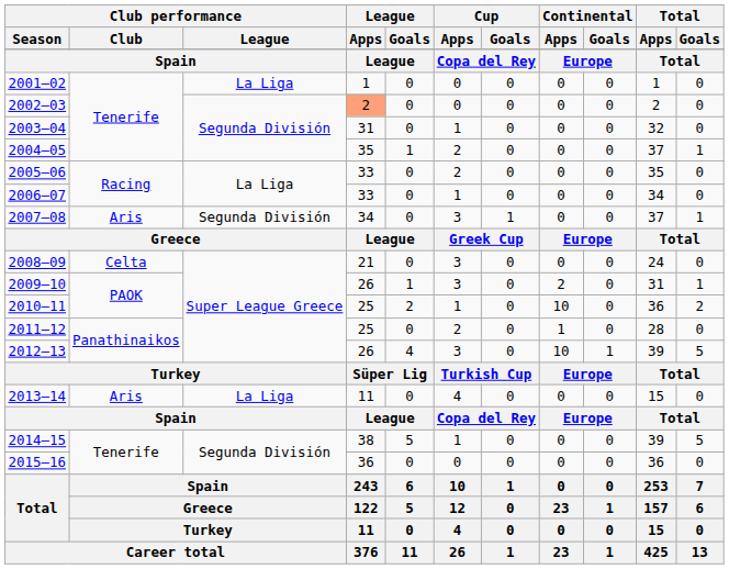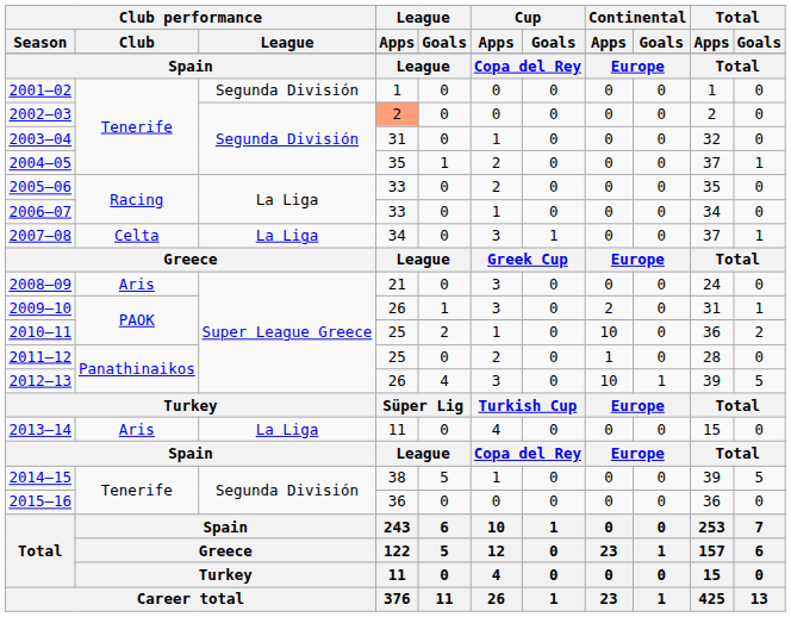2001–02 | Club performance / League: La Liga -> Segunda División
2007–08 | Club performance / Club: Aris -> Celta
2007–08 | Club performance / League: Segunda División -> La Liga
2008–09 | Club performance / Club: Celta -> Aris
